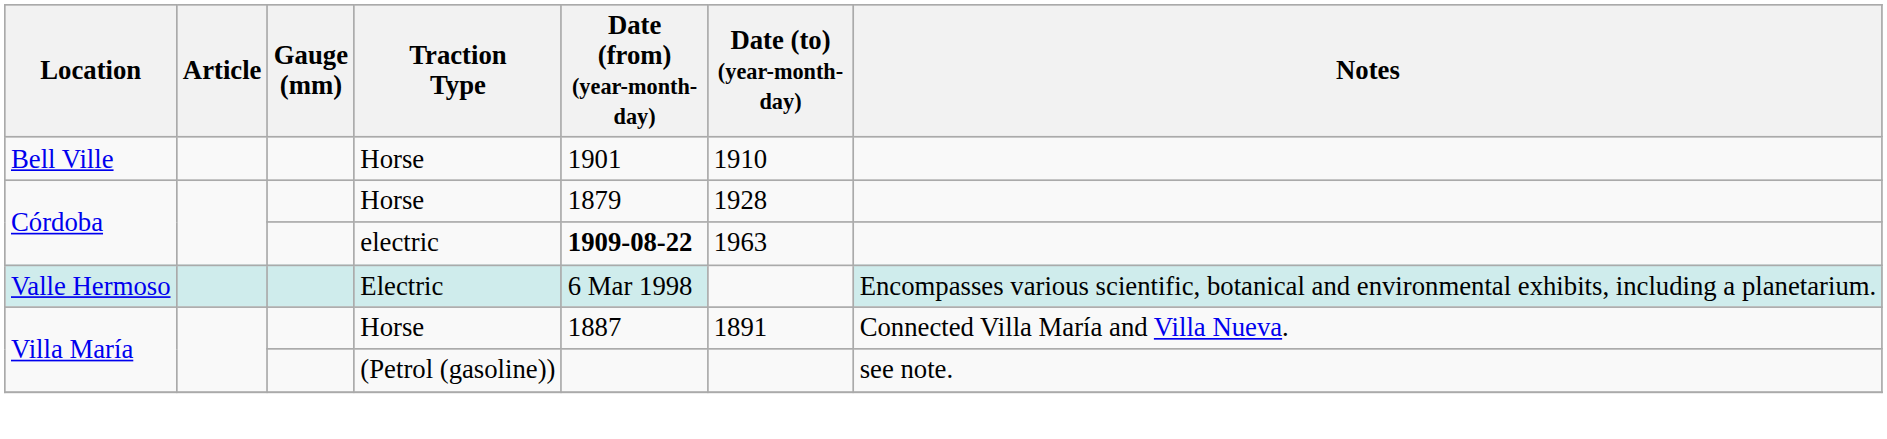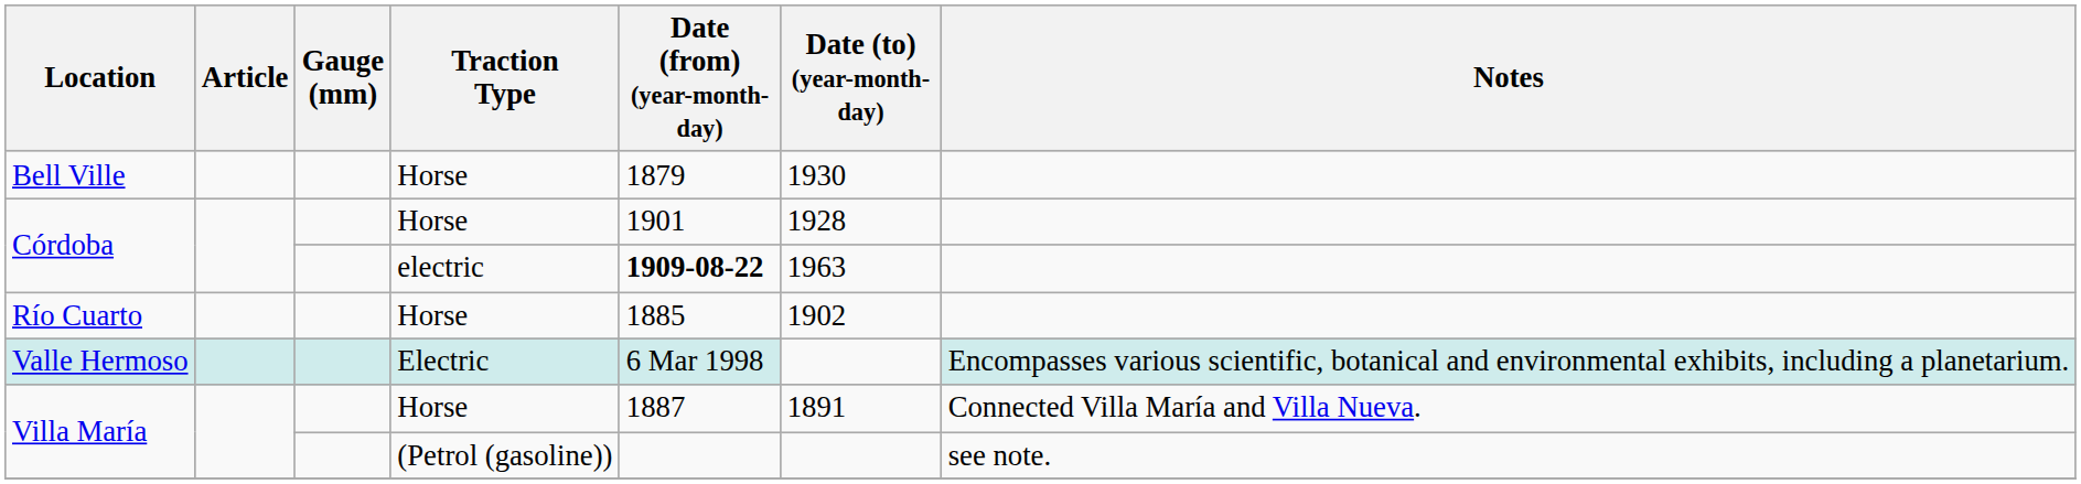Bell Ville | Date (from) (year-month-day): 1901 -> 1879
Bell Ville | Date (to) (year-month-day): 1910 -> 1930
Córdoba / Horse | Date (from) (year-month-day): 1879 -> 1901
+ row: Río Cuarto | Horse | 1885 | 1902
